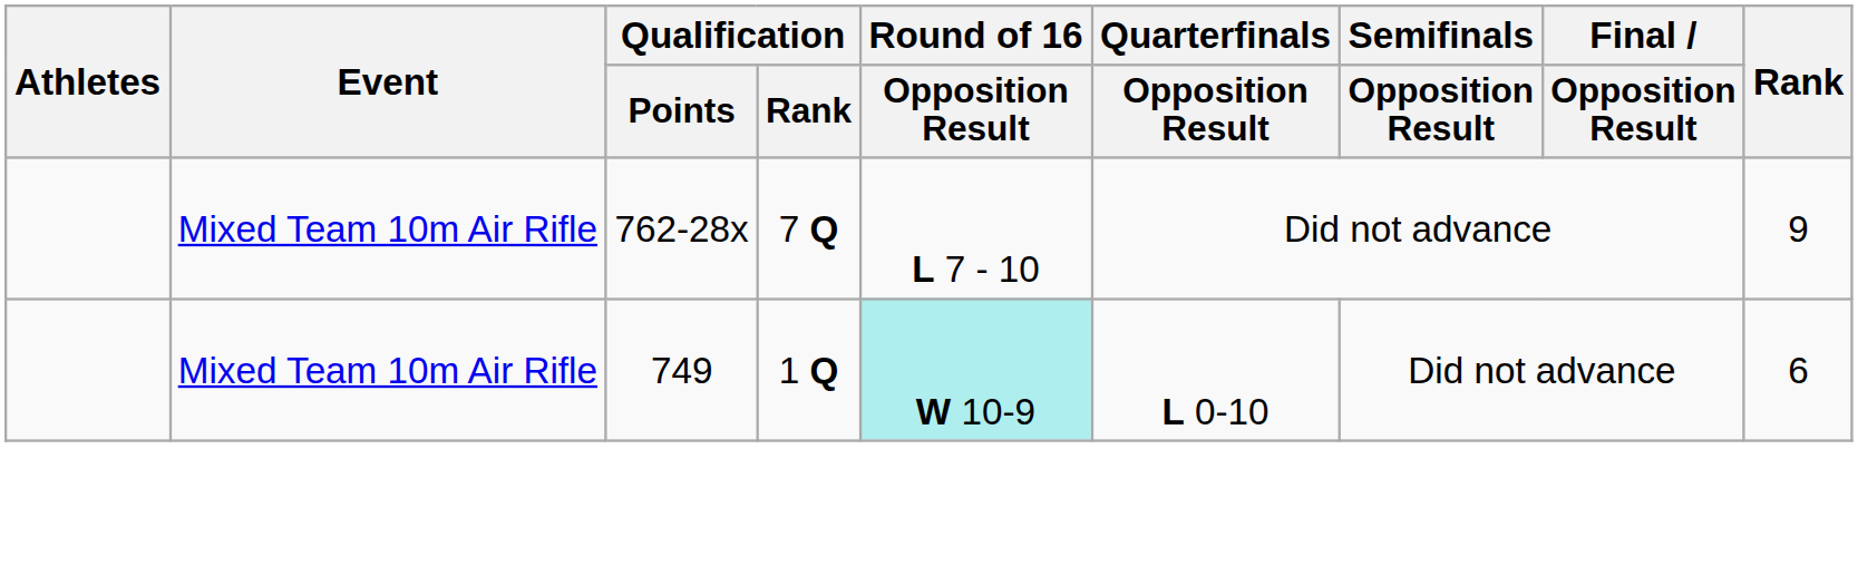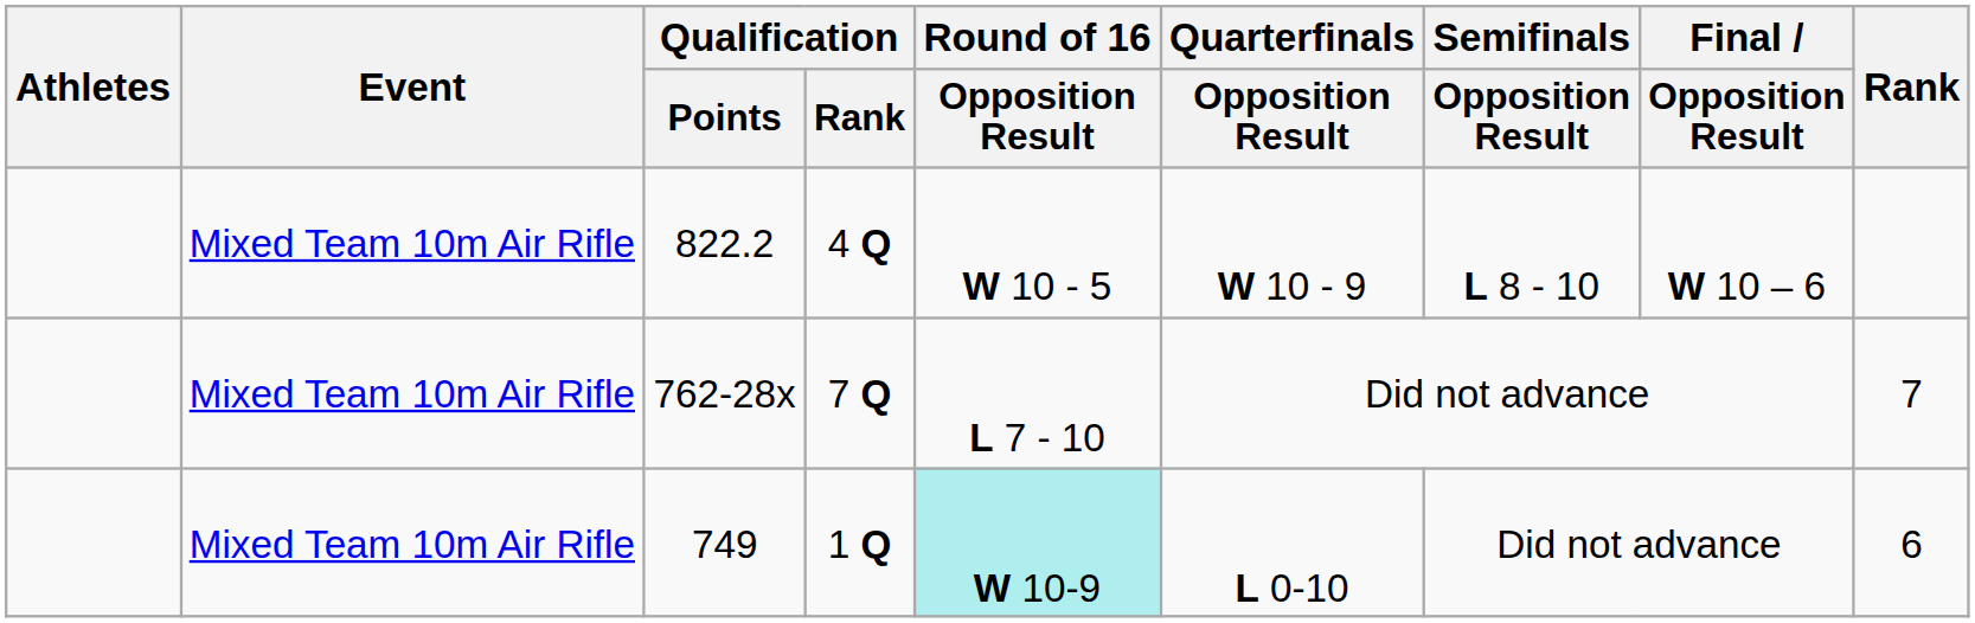+ row: Mixed Team 10m Air Rifle | 822.2 | 4 Q | W 10 - 5 | W 10 - 9 | L 8 - 10 | W 10 – 6
762-28x | Rank: 9 -> 7
